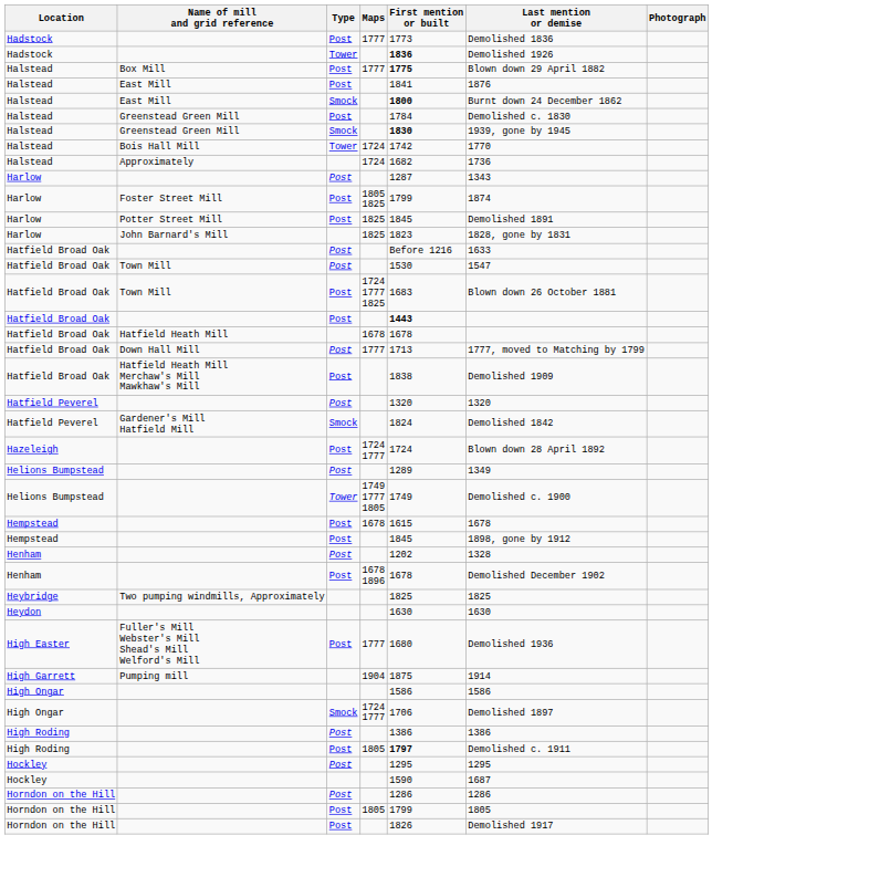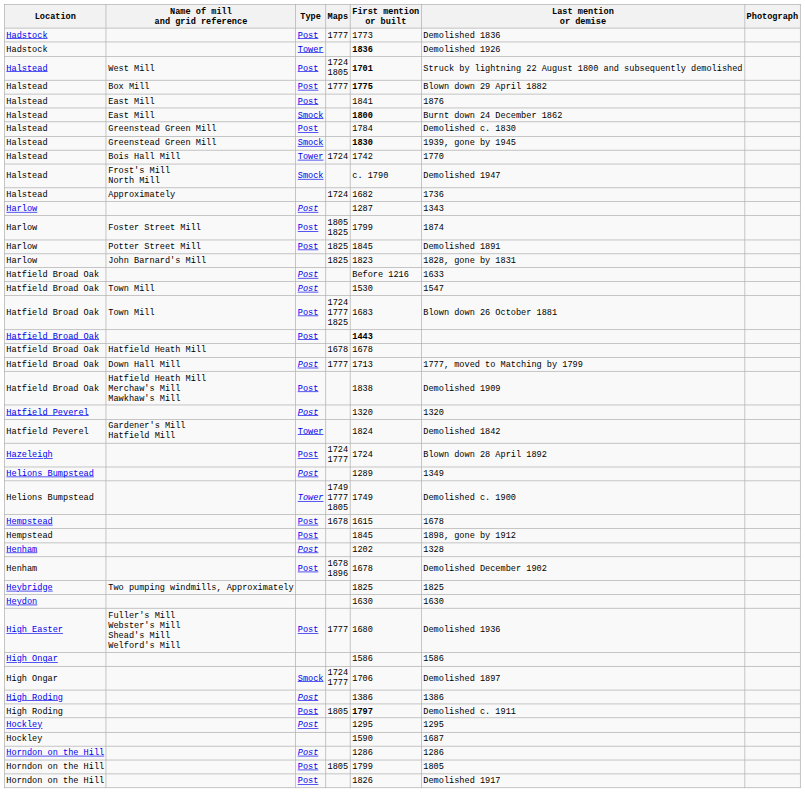+ row: Halstead | West Mill | Post | 1724 1805 | 1701 | Struck by lightning 22 August 1800 and subsequently demolished
+ row: Halstead | Frost's Mill North Mill | Smock | c. 1790 | Demolished 1947
Gardener's Mill Hatfield Mill | Type: Smock -> Tower
- row: High Garrett | Pumping mill | 1904 | 1875 | 1914
